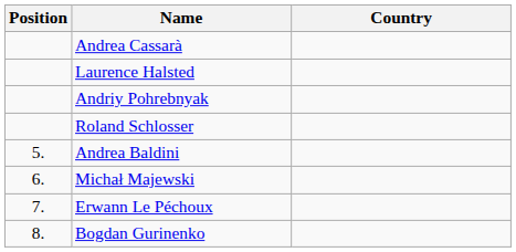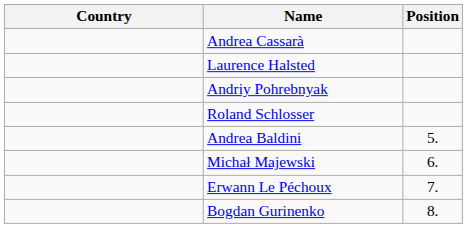columns swapped: Position <-> Country
